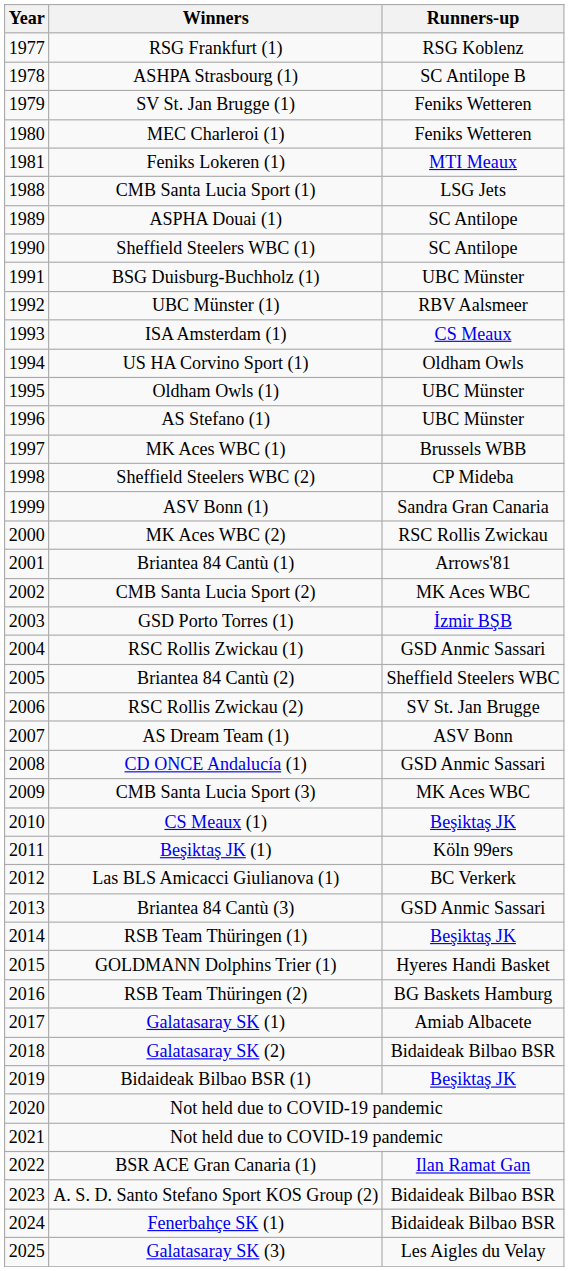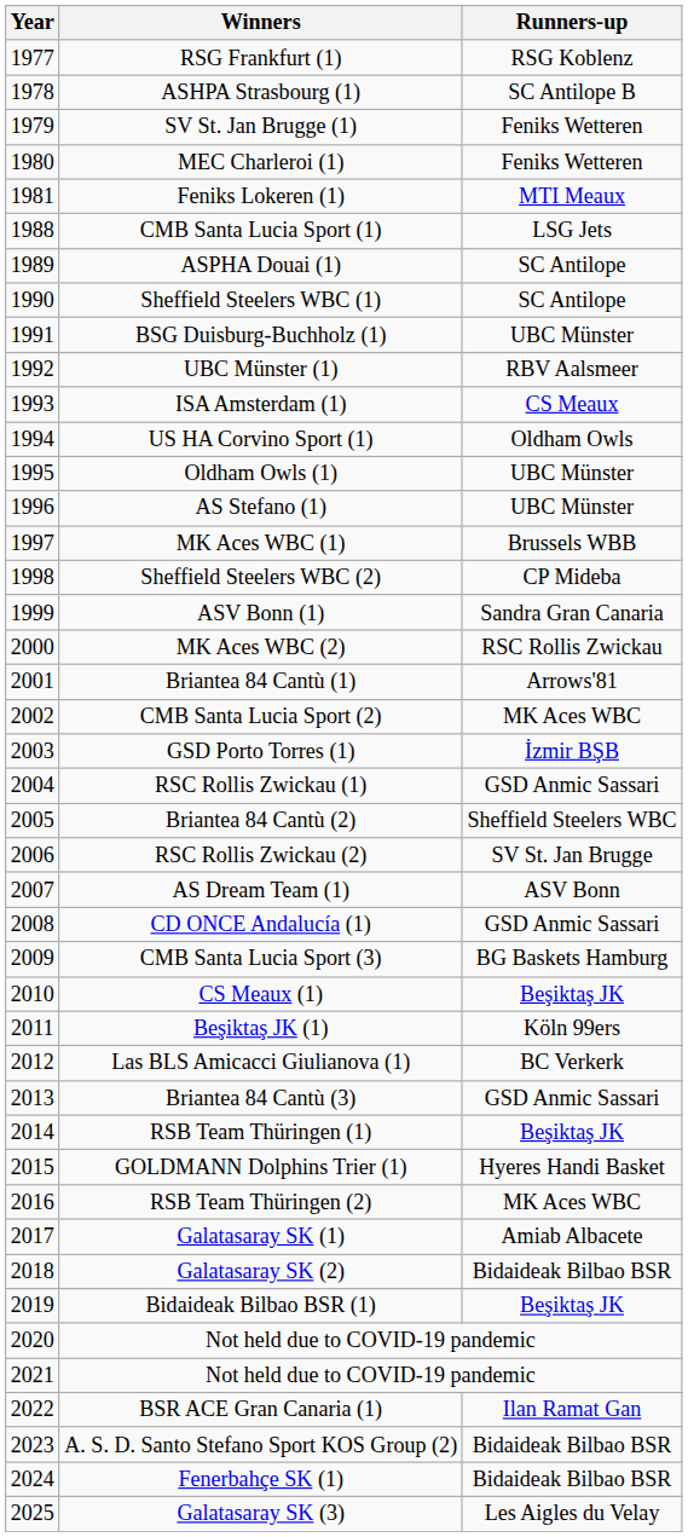CMB Santa Lucia Sport (3) | Runners-up: MK Aces WBC -> BG Baskets Hamburg
RSB Team Thüringen (2) | Runners-up: BG Baskets Hamburg -> MK Aces WBC
